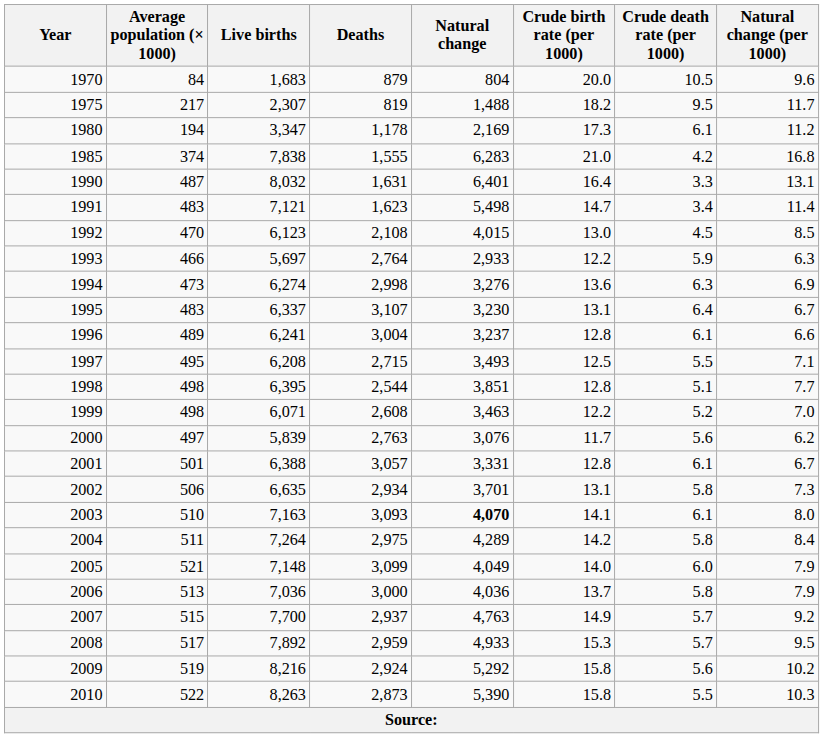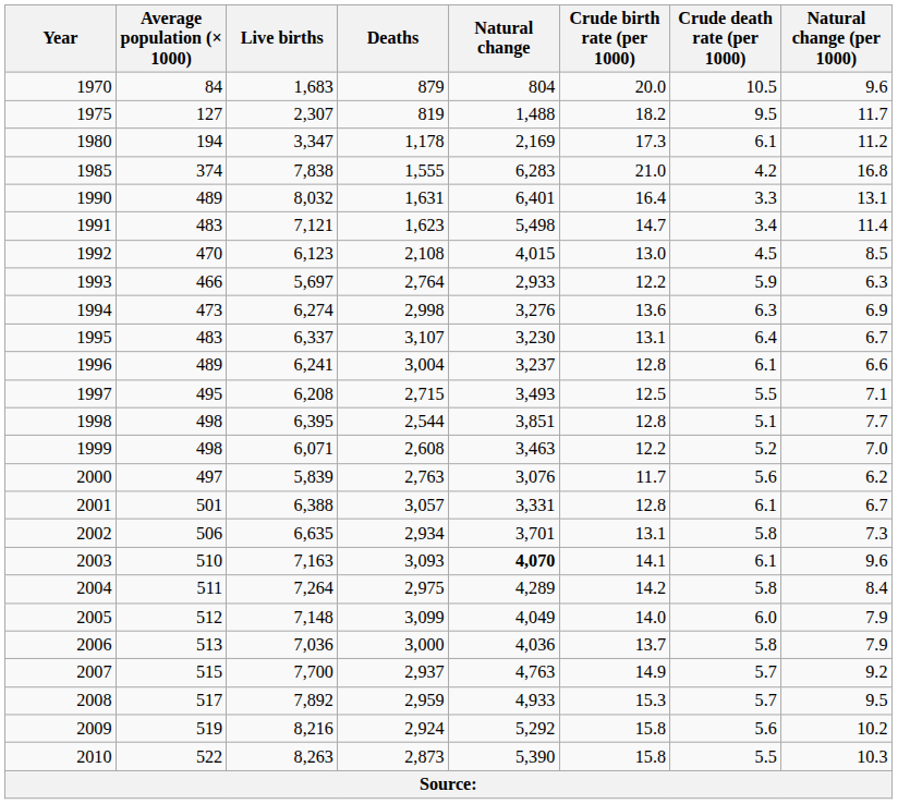1975 | Average population (× 1000): 217 -> 127
1990 | Average population (× 1000): 487 -> 489
2003 | Natural change (per 1000): 8.0 -> 9.6
2005 | Average population (× 1000): 521 -> 512
